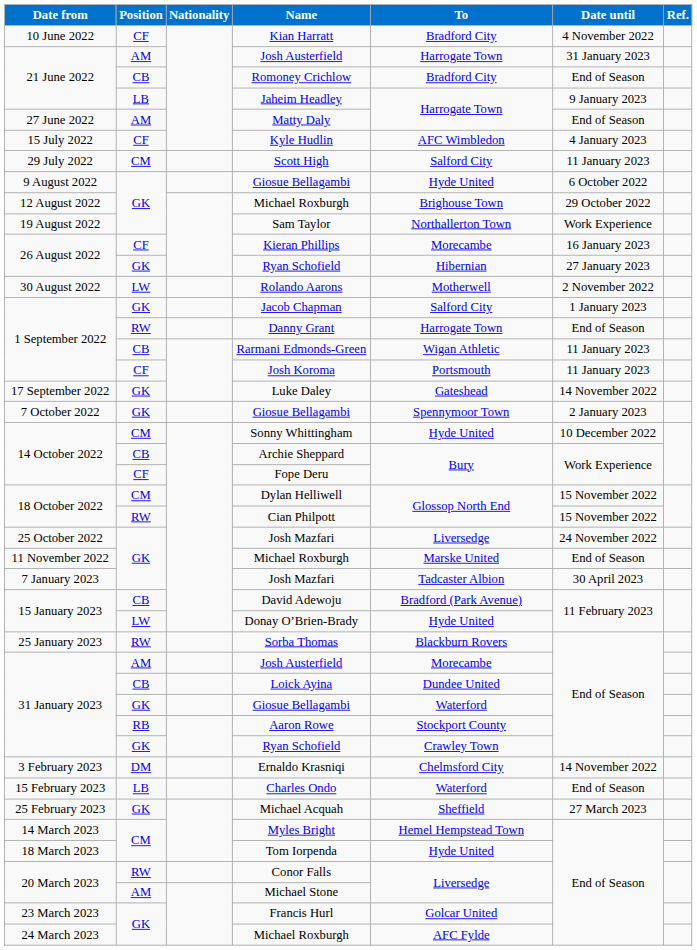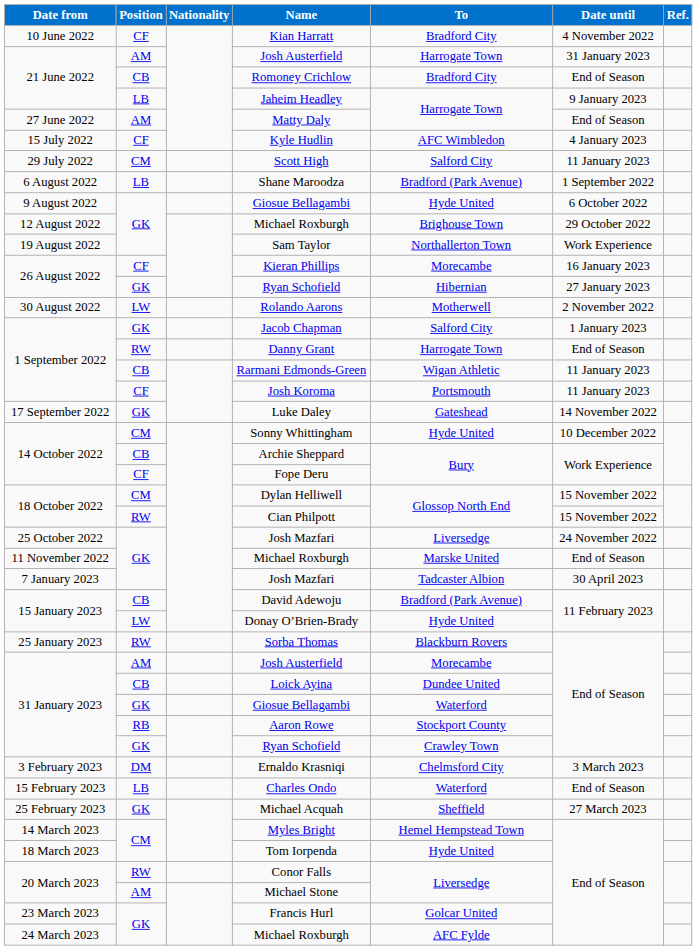+ row: 6 August 2022 | LB | Shane Maroodza | Bradford (Park Avenue) | 1 September 2022
- row: 7 October 2022 | GK | Giosue Bellagambi | Spennymoor Town | 2 January 2023
Ernaldo Krasniqi | Date until: 14 November 2022 -> 3 March 2023
